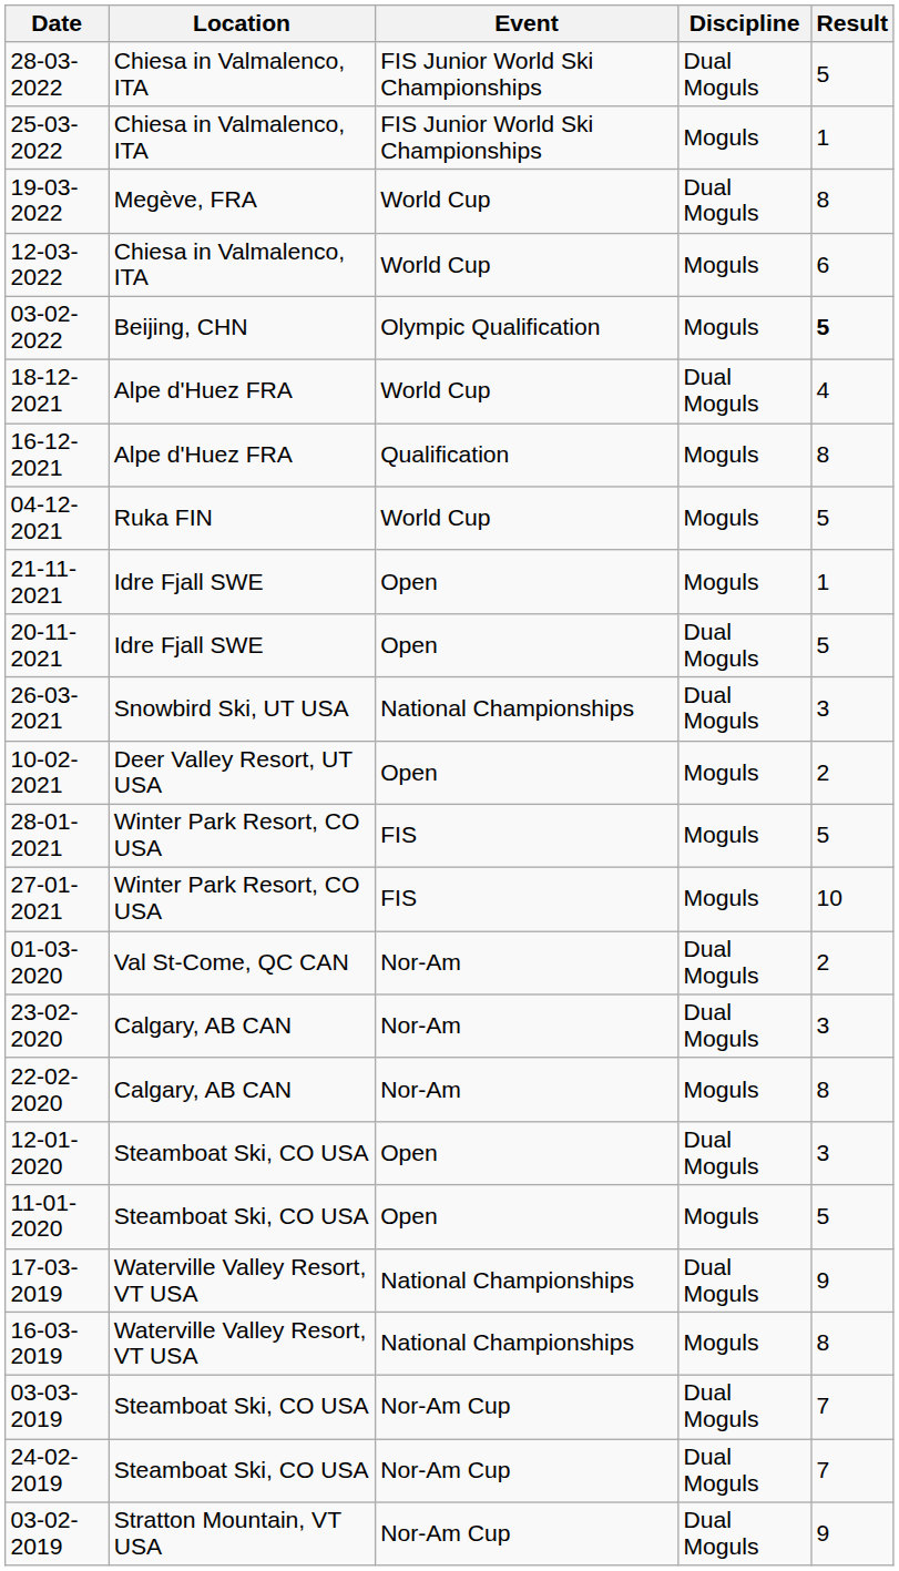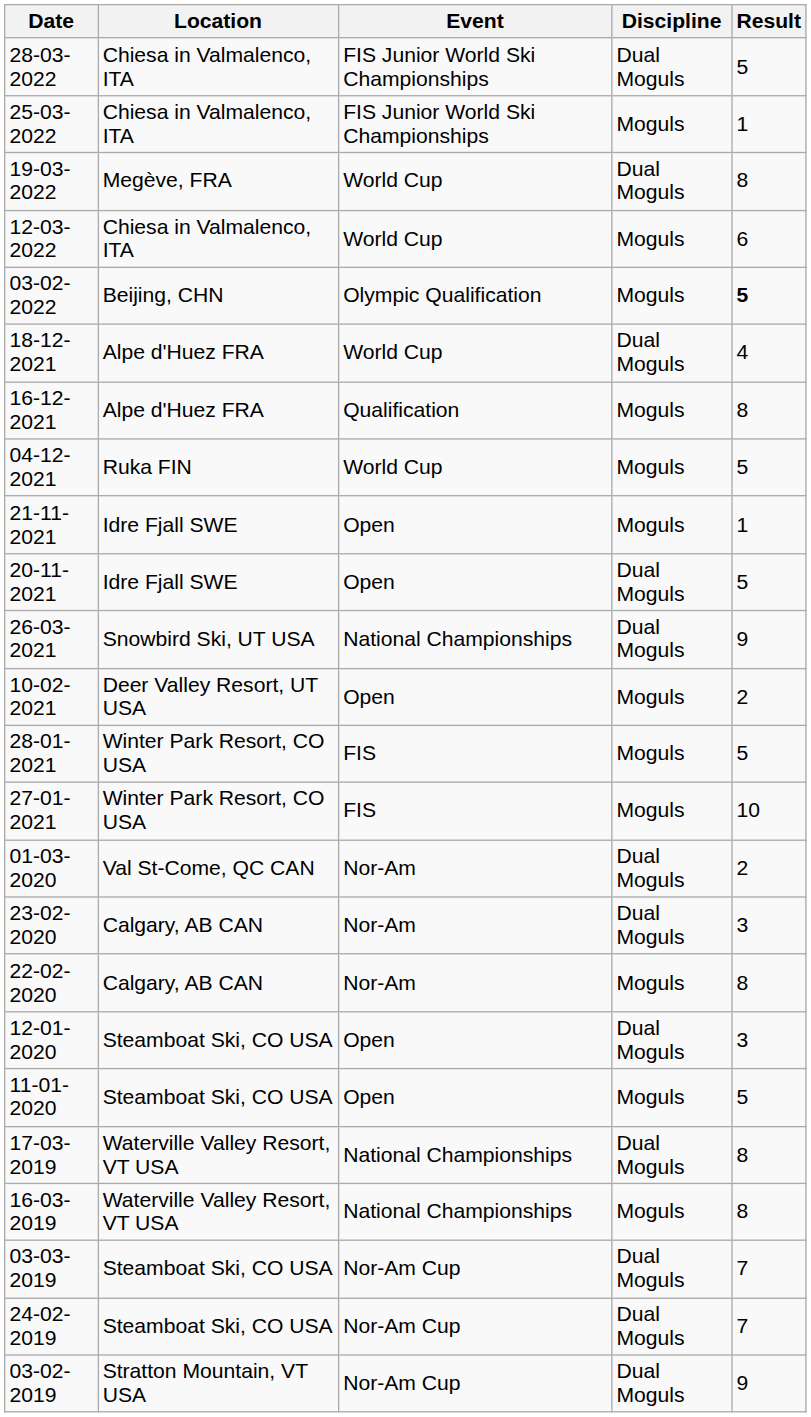26-03-2021 | Result: 3 -> 9
17-03-2019 | Result: 9 -> 8
